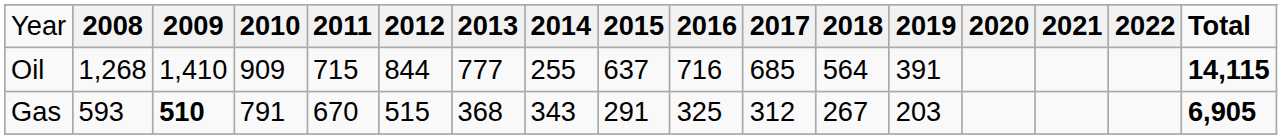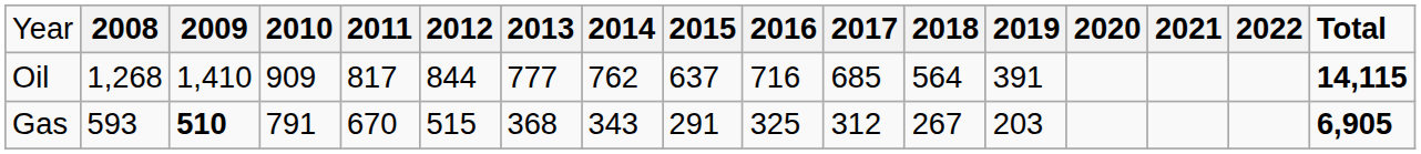Oil | column 5: 715 -> 817
Oil | column 8: 255 -> 762
